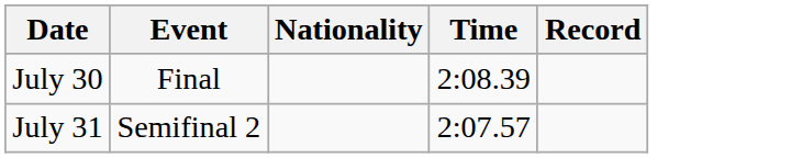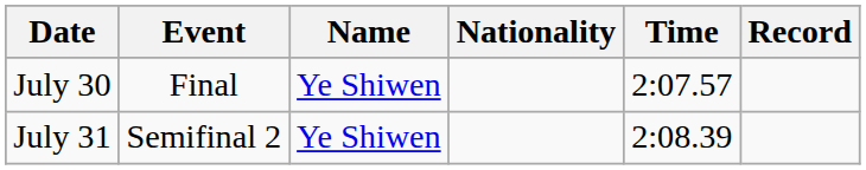+ column: Name | Ye Shiwen | Ye Shiwen
July 30 | Time: 2:08.39 -> 2:07.57
July 31 | Time: 2:07.57 -> 2:08.39
